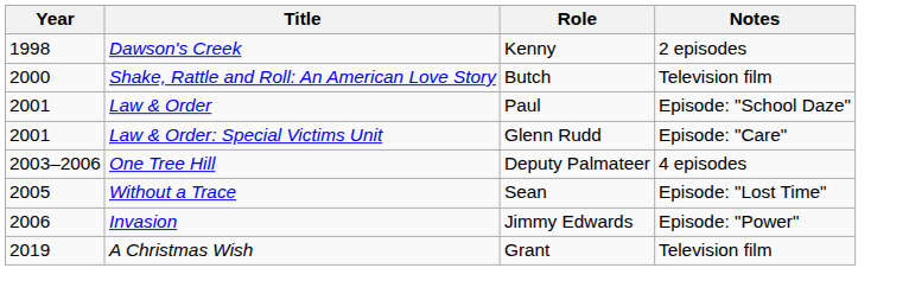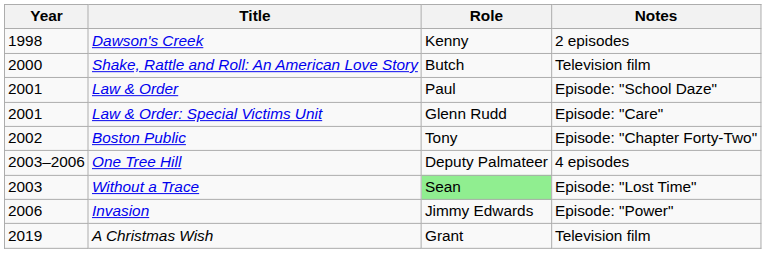+ row: 2002 | Boston Public | Tony | Episode: "Chapter Forty-Two"
Without a Trace | Year: 2005 -> 2003
Without a Trace | Role: no background -> lightgreen background
